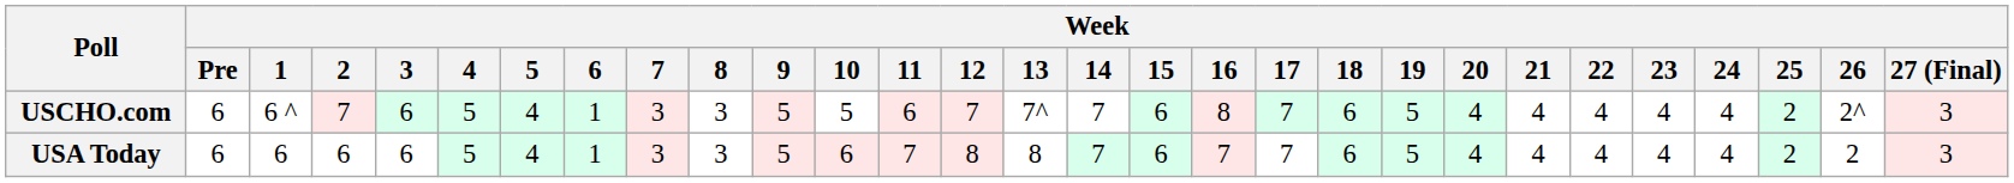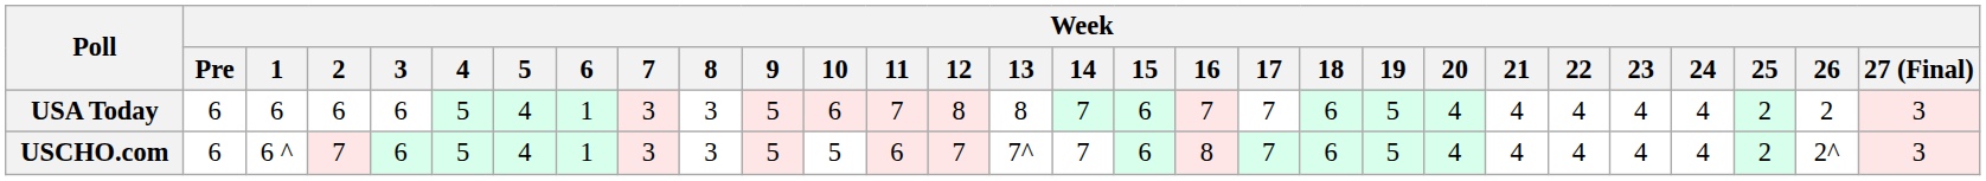rows swapped: USCHO.com <-> USA Today
